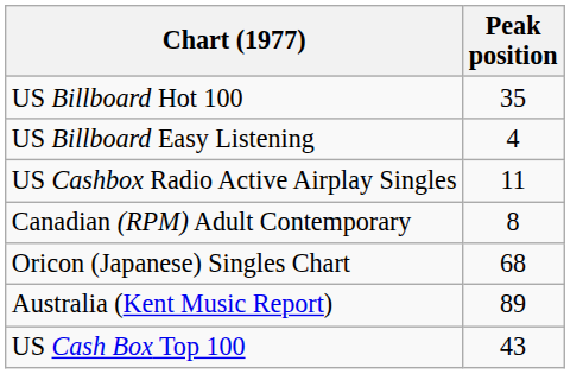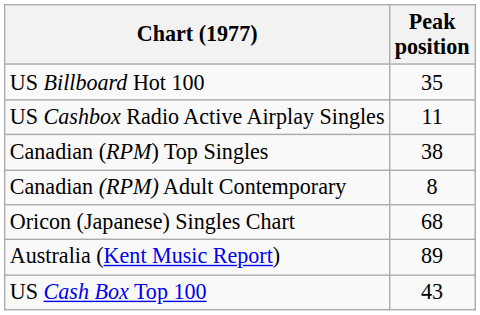- row: US Billboard Easy Listening | 4
+ row: Canadian (RPM) Top Singles | 38
